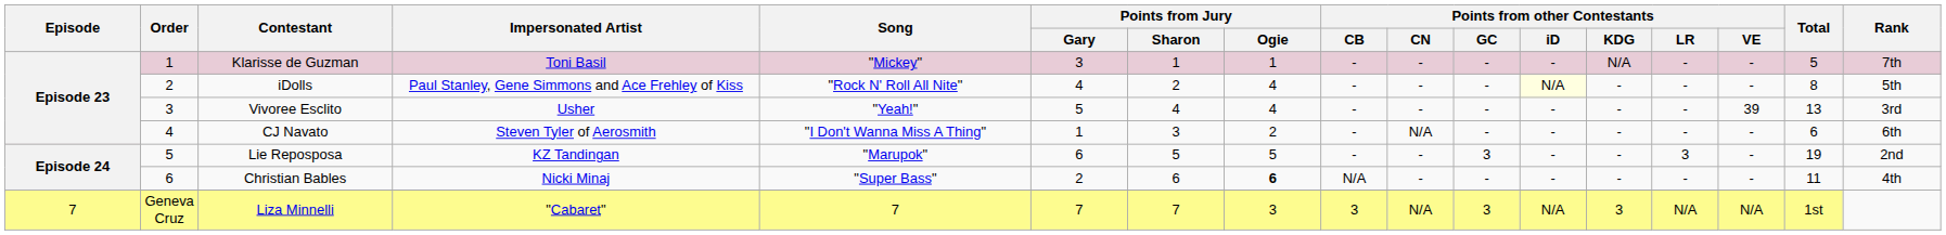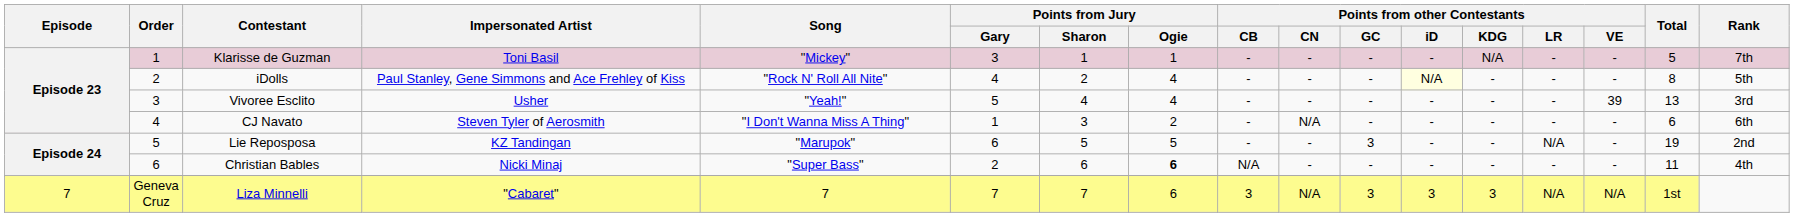Lie Reposposa | Points from other Contestants / LR: 3 -> N/A
Liza Minnelli | Points from Jury / Ogie: 3 -> 6
Liza Minnelli | Points from other Contestants / iD: N/A -> 3
